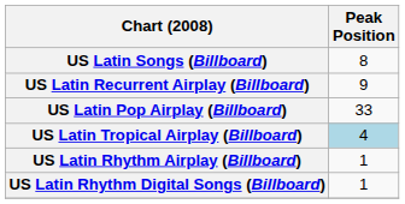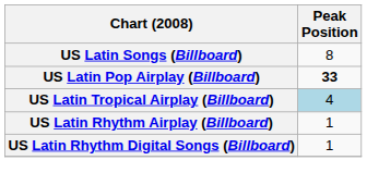- row: US Latin Recurrent Airplay (Billboard) | 9
US Latin Pop Airplay (Billboard) | Peak Position: normal -> bold
